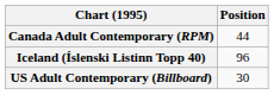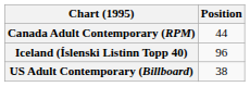US Adult Contemporary (Billboard) | Position: 30 -> 38
